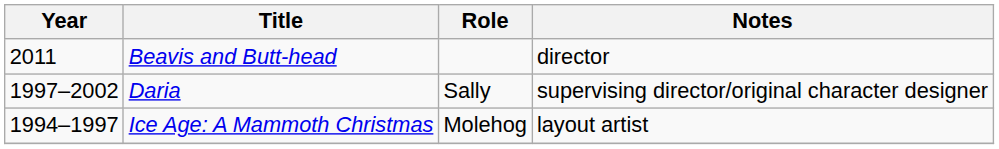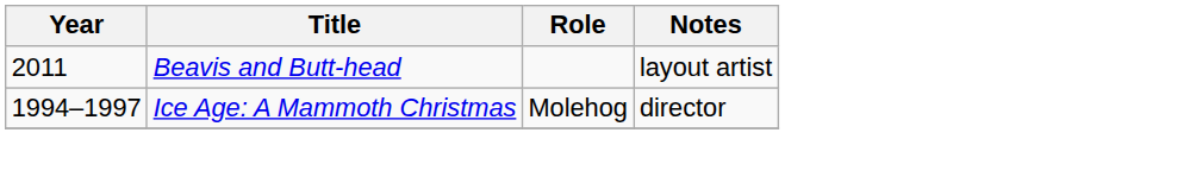Beavis and Butt-head | Notes: director -> layout artist
- row: 1997–2002 | Daria | Sally | supervising director/original character designer
Ice Age: A Mammoth Christmas | Notes: layout artist -> director
